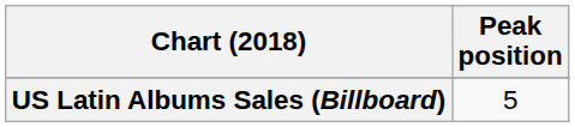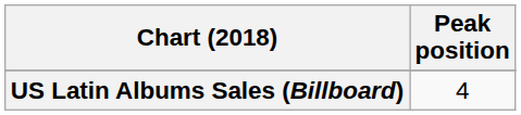US Latin Albums Sales (Billboard) | Peak position: 5 -> 4
